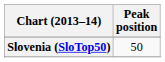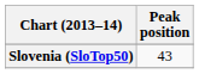Slovenia (SloTop50) | Peak position: 50 -> 43
